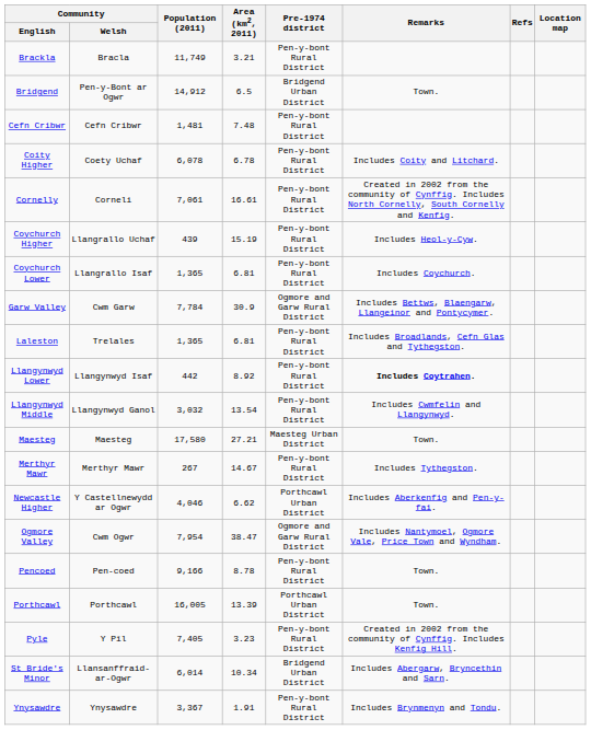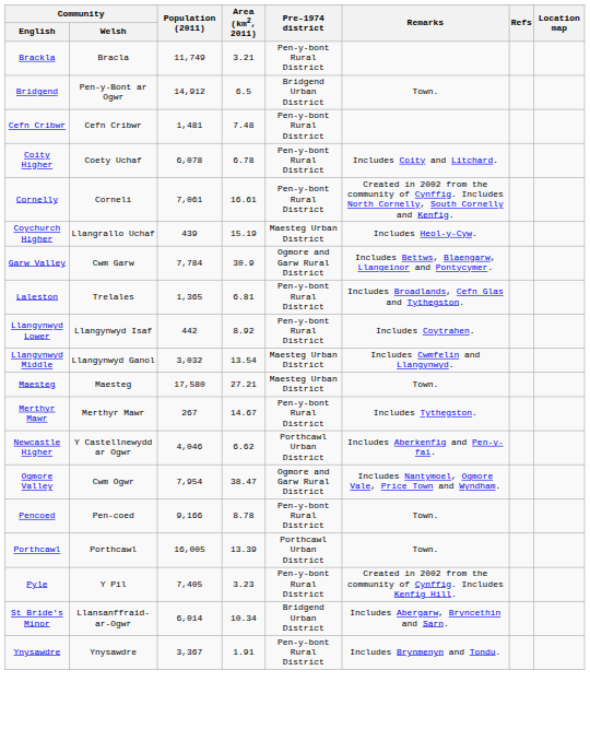Coychurch Higher | Pre-1974 district: Pen-y-bont Rural District -> Maesteg Urban District
- row: Coychurch Lower | Llangrallo Isaf | 1,365 | 6.81 | Pen-y-bont Rural District | Includes Coychurch.
Llangynwyd Lower | Remarks: bold -> normal
Llangynwyd Middle | Pre-1974 district: Pen-y-bont Rural District -> Maesteg Urban District
